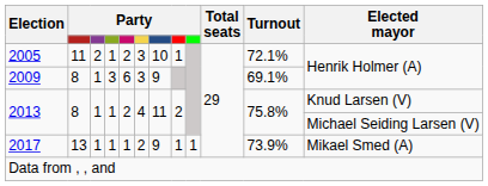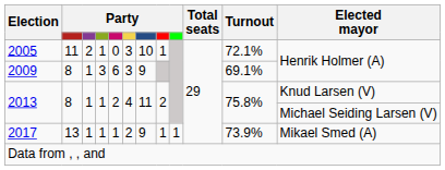2005 | column 5: 2 -> 0
